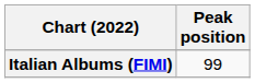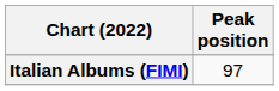Italian Albums (FIMI) | Peak position: 99 -> 97
